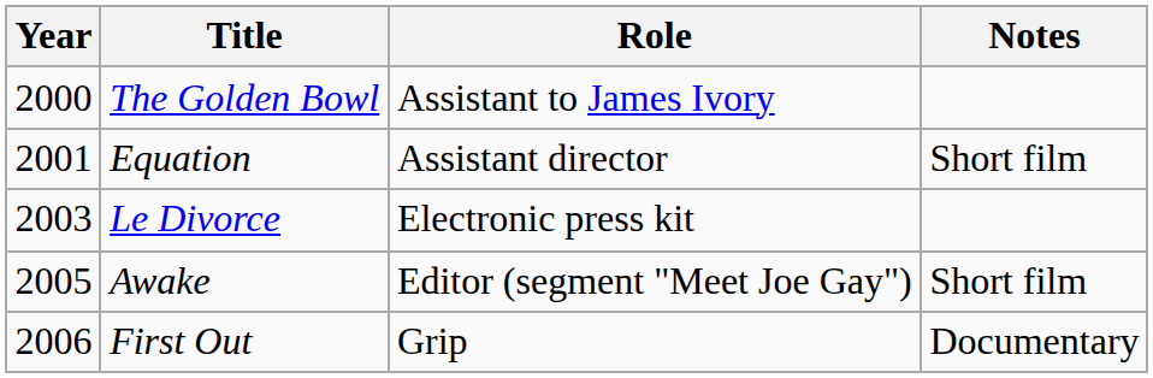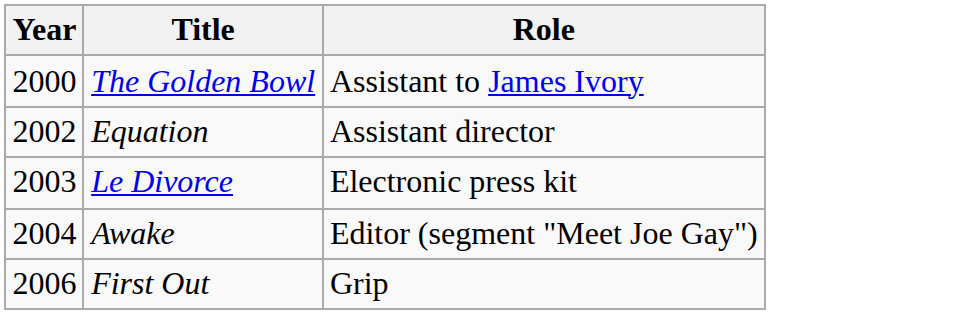- column: Notes | Short film | Short film | Documentary
Equation | Year: 2001 -> 2002
Awake | Year: 2005 -> 2004
